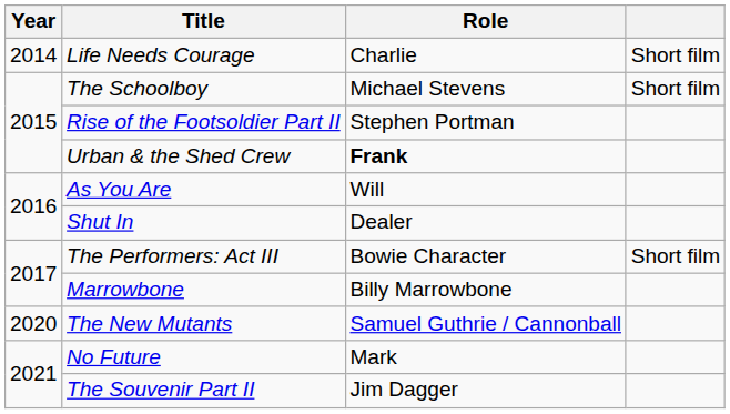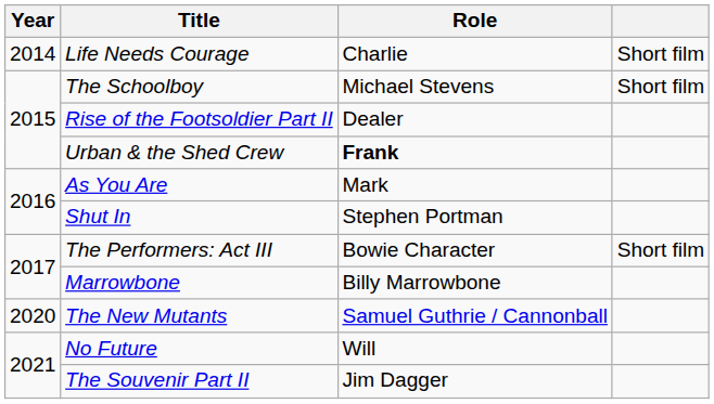Rise of the Footsoldier Part II | Role: Stephen Portman -> Dealer
As You Are | Role: Will -> Mark
Shut In | Role: Dealer -> Stephen Portman
No Future | Role: Mark -> Will
